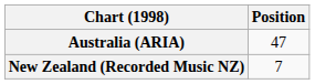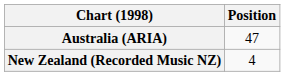New Zealand (Recorded Music NZ) | Position: 7 -> 4
